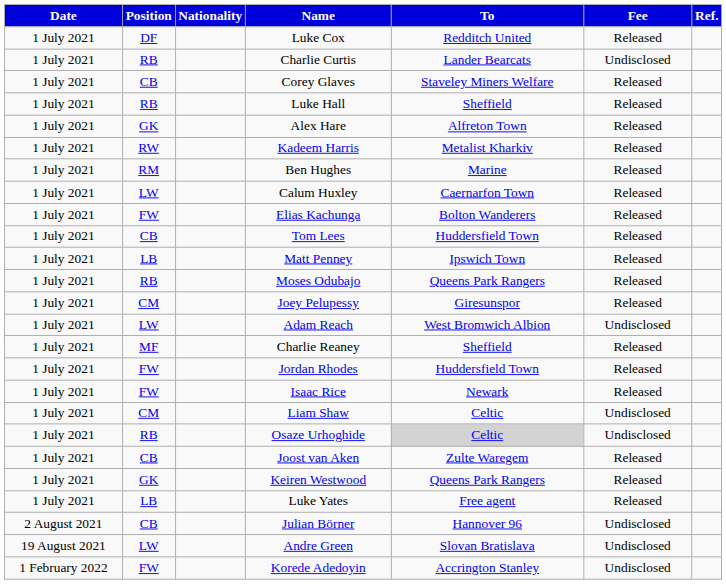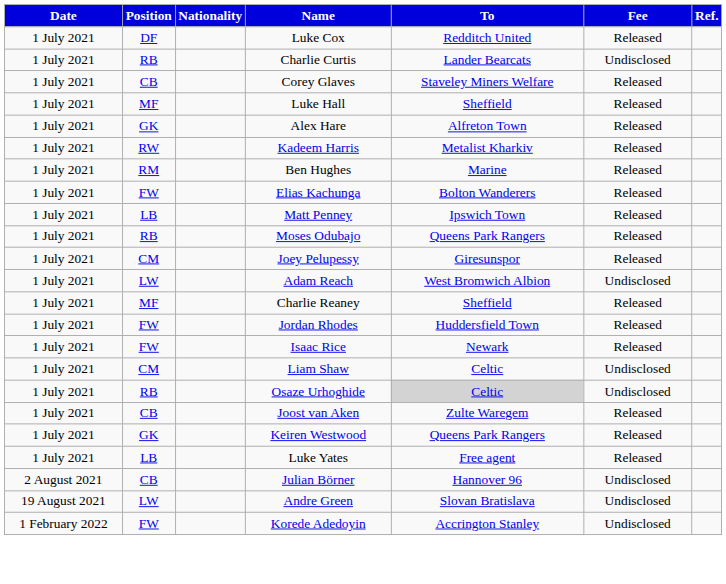Luke Hall | Position: RB -> MF
- row: 1 July 2021 | LW | Calum Huxley | Caernarfon Town | Released
- row: 1 July 2021 | CB | Tom Lees | Huddersfield Town | Released
